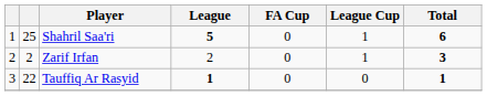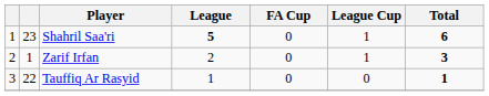Shahril Saa'ri | column 2: 25 -> 23
Zarif Irfan | column 2: 2 -> 1
Tauffiq Ar Rasyid | League: bold -> normal
